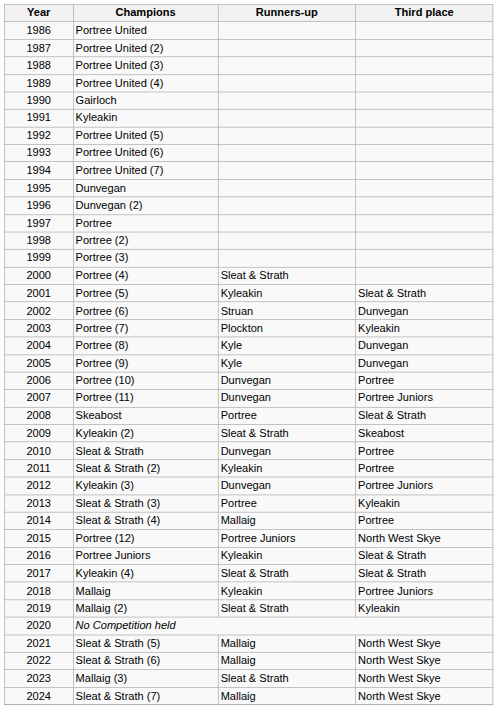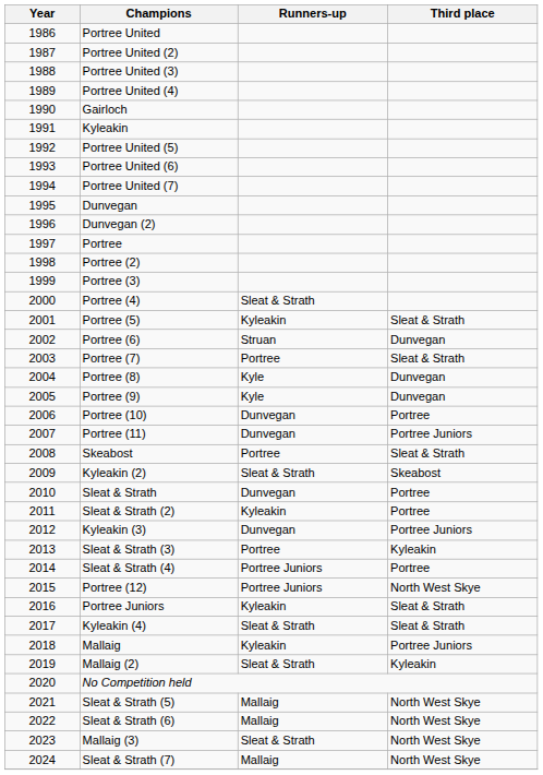Portree (7) | Runners-up: Plockton -> Portree
Portree (7) | Third place: Kyleakin -> Sleat & Strath
Sleat & Strath (4) | Runners-up: Mallaig -> Portree Juniors
